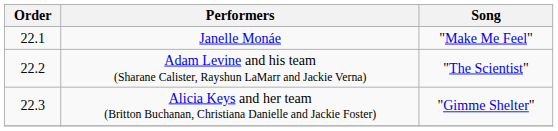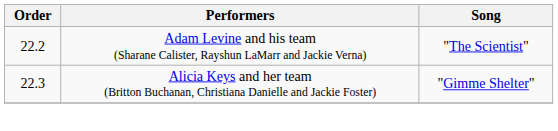- row: 22.1 | Janelle Monáe | "Make Me Feel"
